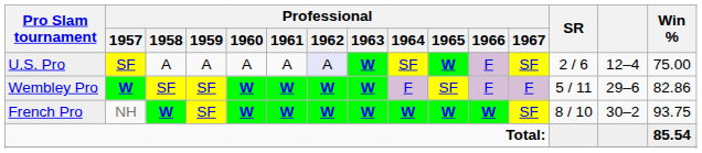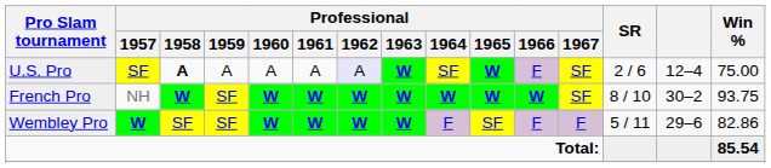U.S. Pro | Professional / 1958: normal -> bold
rows swapped: French Pro <-> Wembley Pro
